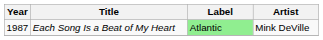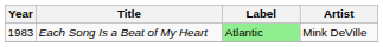Each Song Is a Beat of My Heart | Year: 1987 -> 1983
